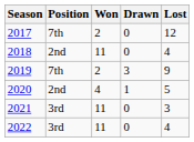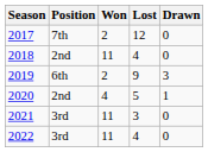columns swapped: Drawn <-> Lost
2019 | Position: 7th -> 6th
